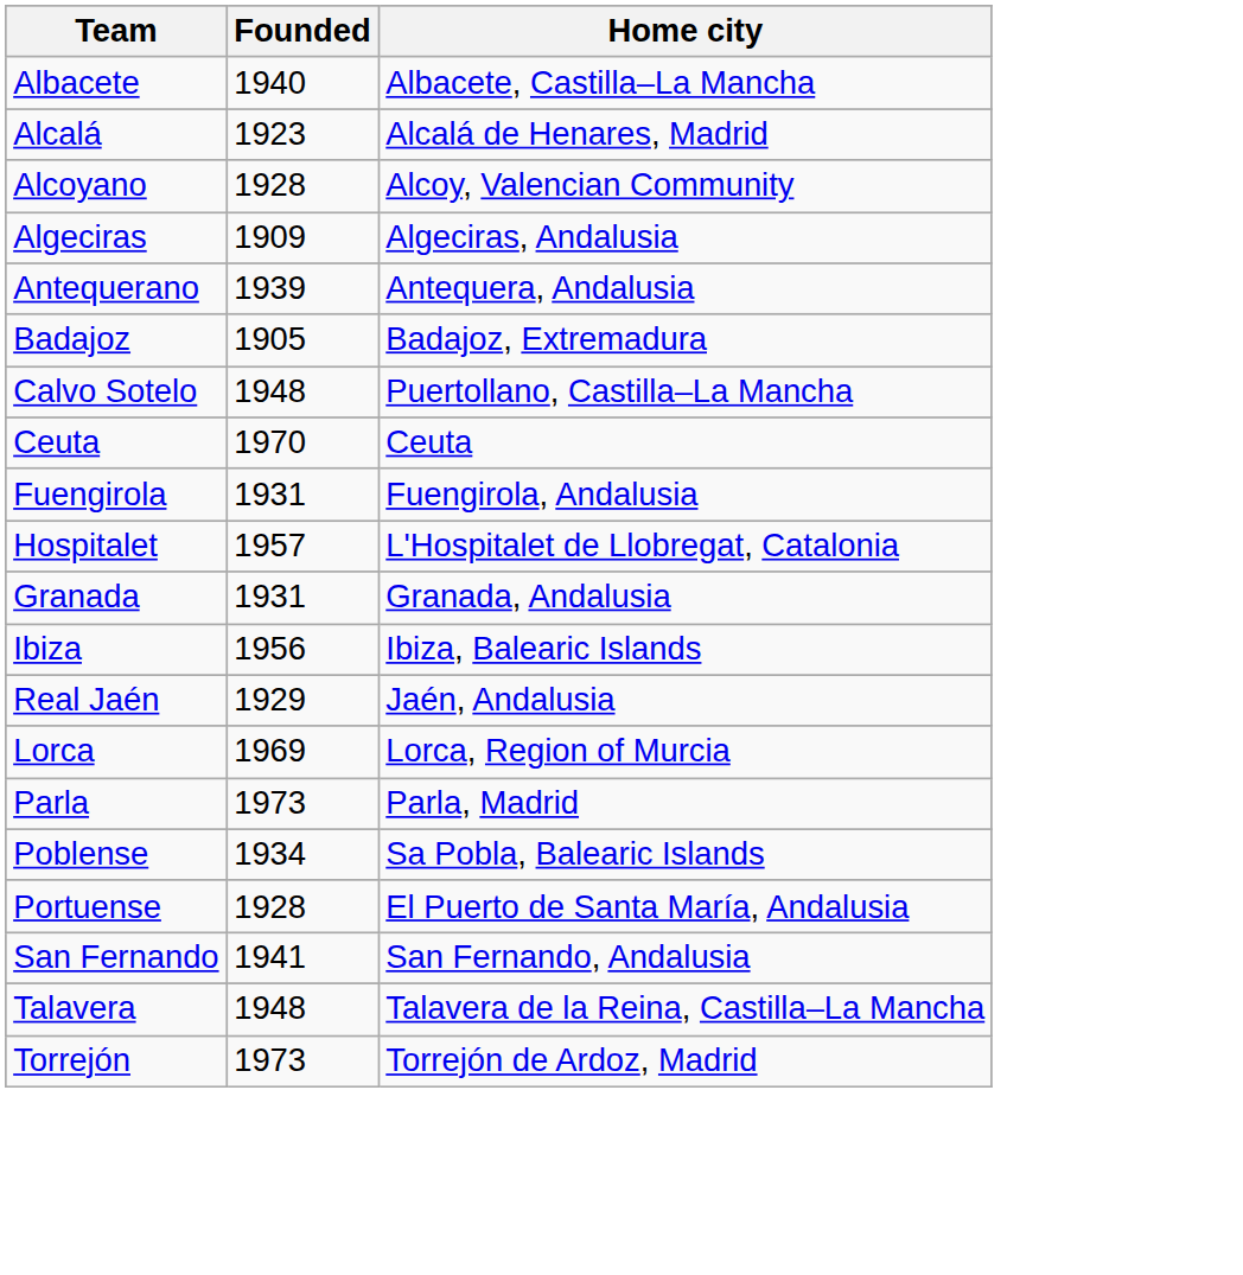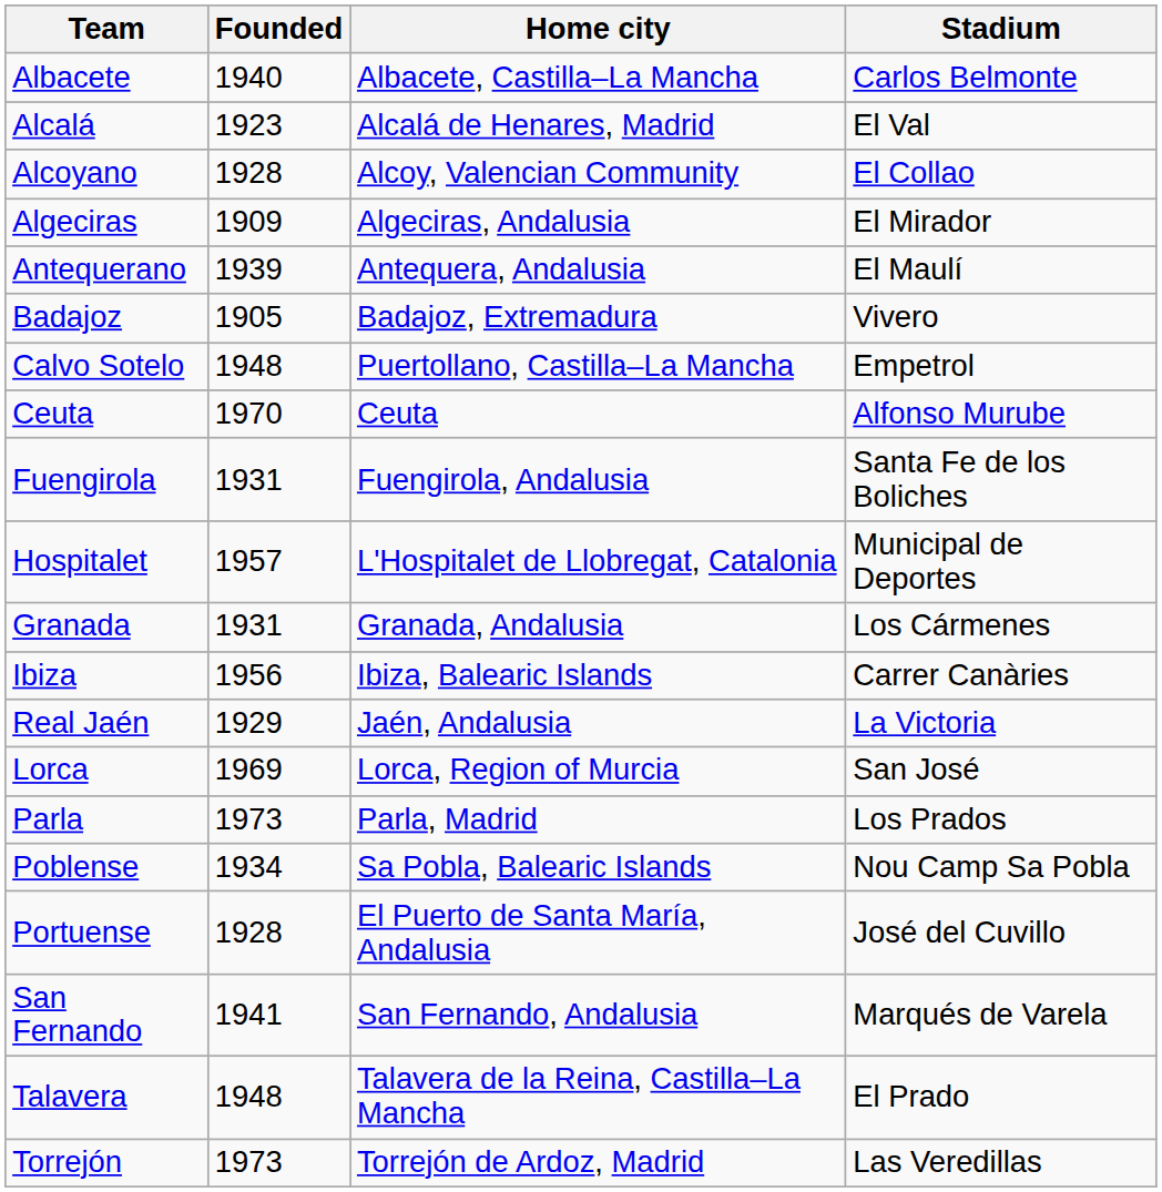+ column: Stadium | Carlos Belmonte | El Val | El Collao | El Mirador | El Maulí | Vivero | Empetrol | Alfonso Murube | Santa Fe de los Boliches | Municipal de Deportes | Los Cármenes | Carrer Canàries | La Victoria | San José | Los Prados | Nou Camp Sa Pobla | José del Cuvillo | Marqués de Varela | El Prado | Las Veredillas
